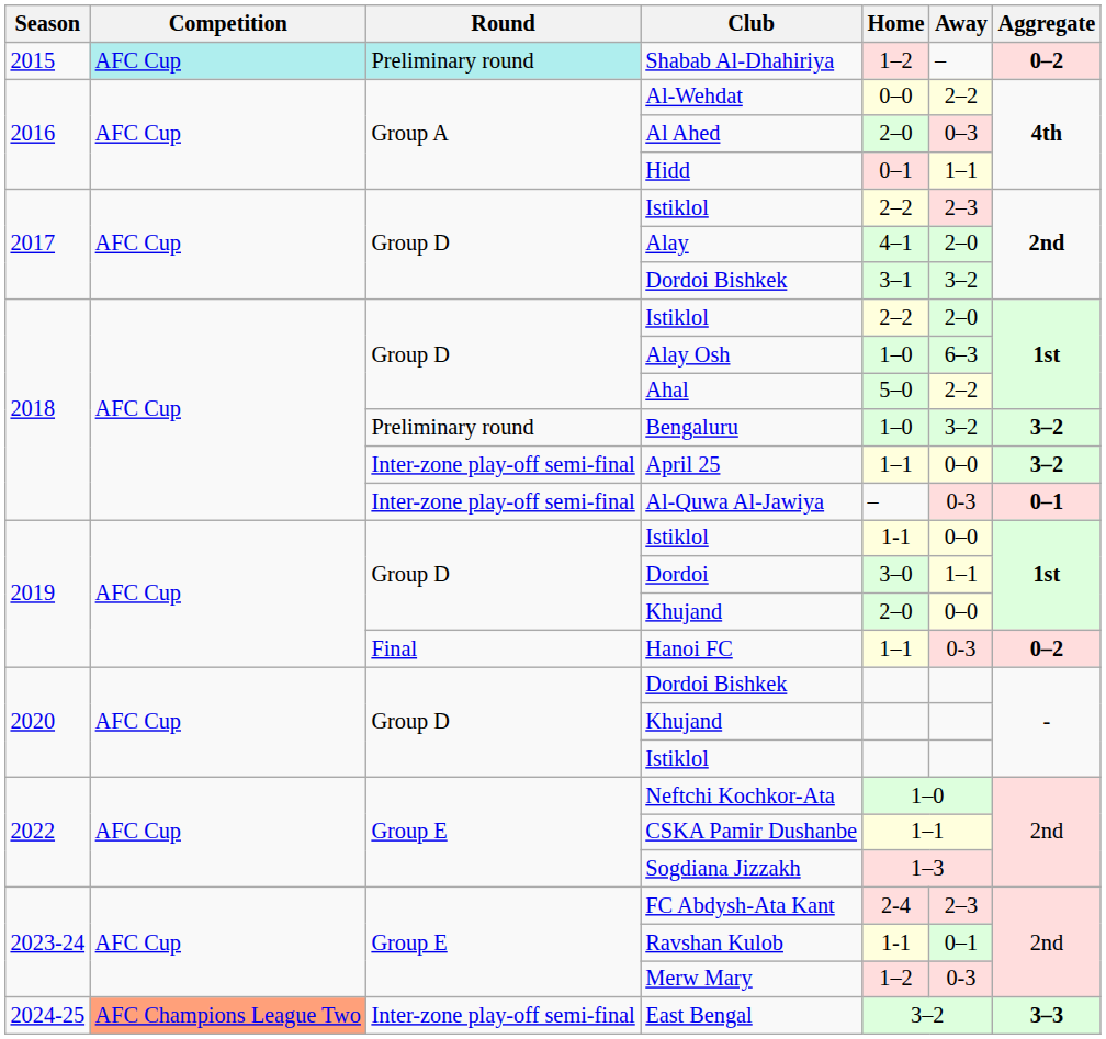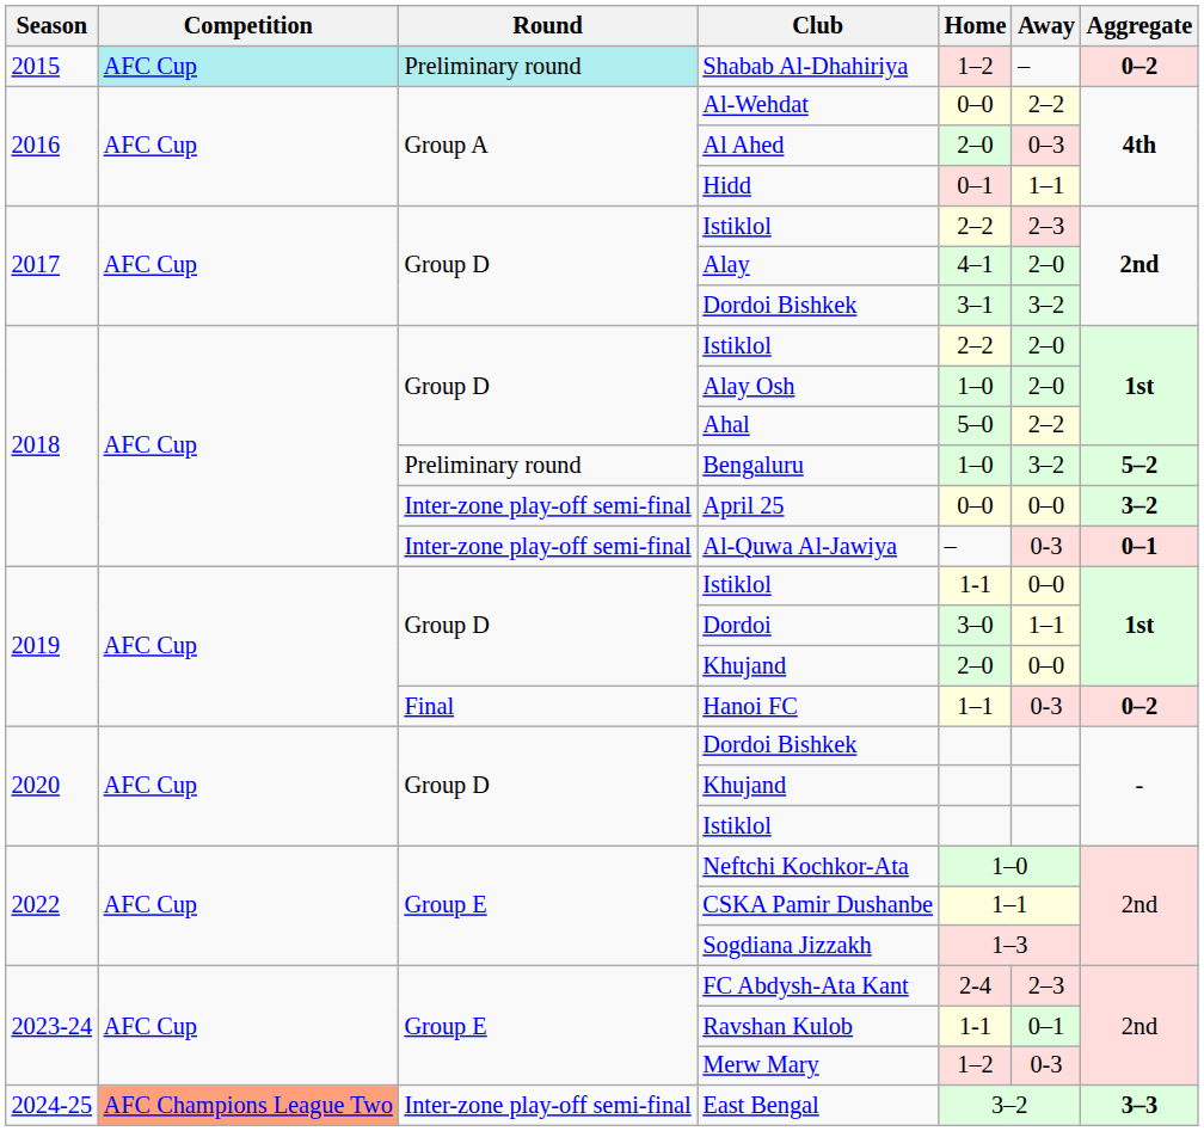Alay Osh | Away: 6–3 -> 2–0
Bengaluru | Aggregate: 3–2 -> 5–2
April 25 | Home: 1–1 -> 0–0
